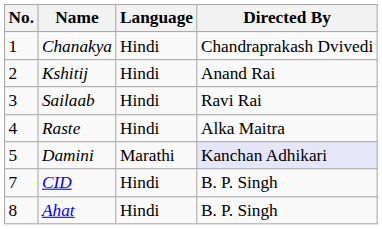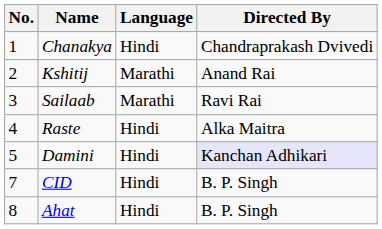Kshitij | Language: Hindi -> Marathi
Sailaab | Language: Hindi -> Marathi
Damini | Language: Marathi -> Hindi
